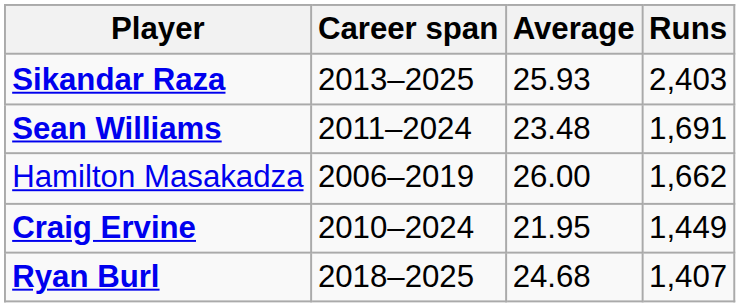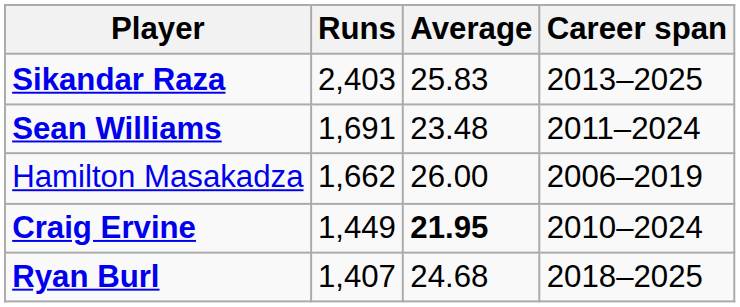columns swapped: Runs <-> Career span
Sikandar Raza | Average: 25.93 -> 25.83
Craig Ervine | Average: normal -> bold
